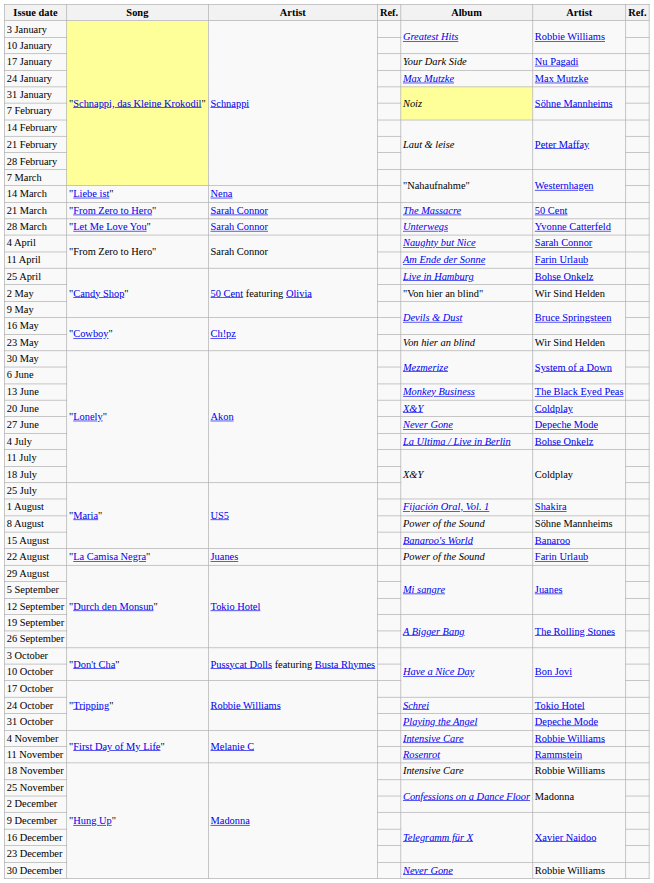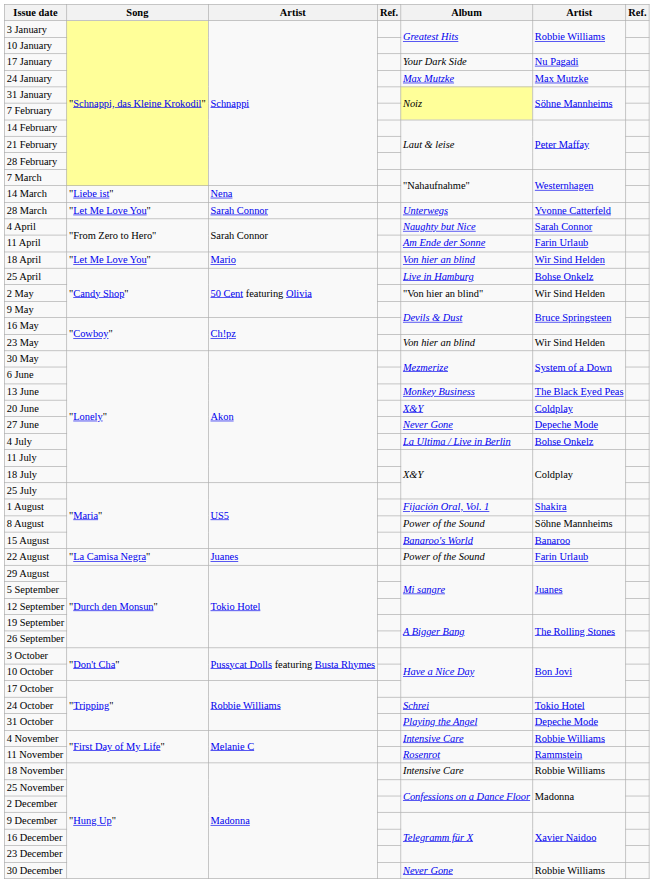- row: 21 March | "From Zero to Hero" | Sarah Connor | The Massacre | 50 Cent
+ row: 18 April | "Let Me Love You" | Mario | Von hier an blind | Wir Sind Helden
